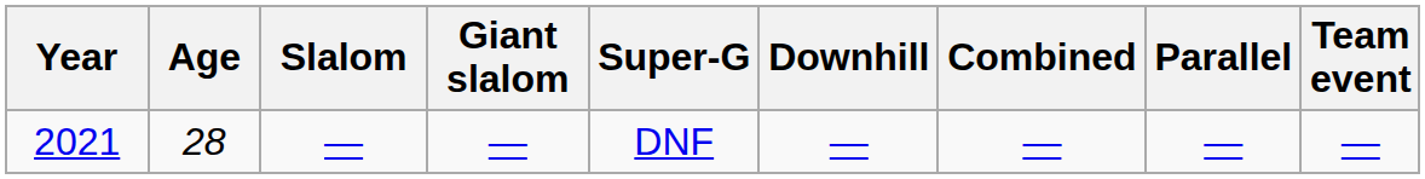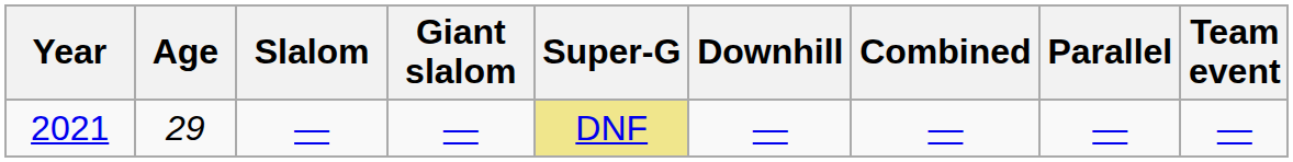2021 | Age: 28 -> 29
2021 | Super-G: no background -> khaki background
